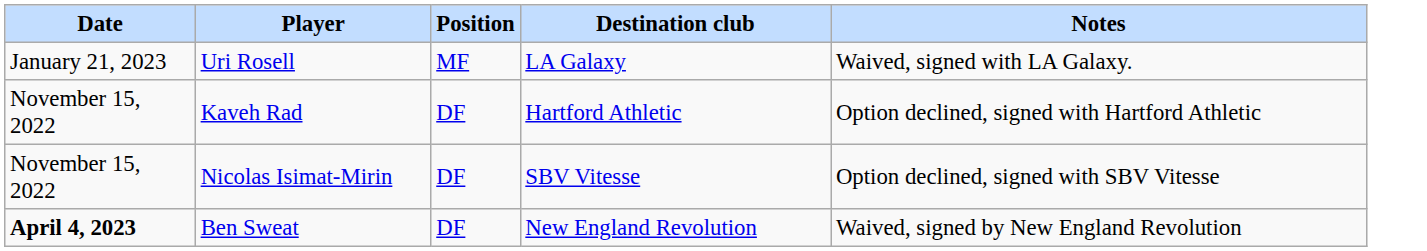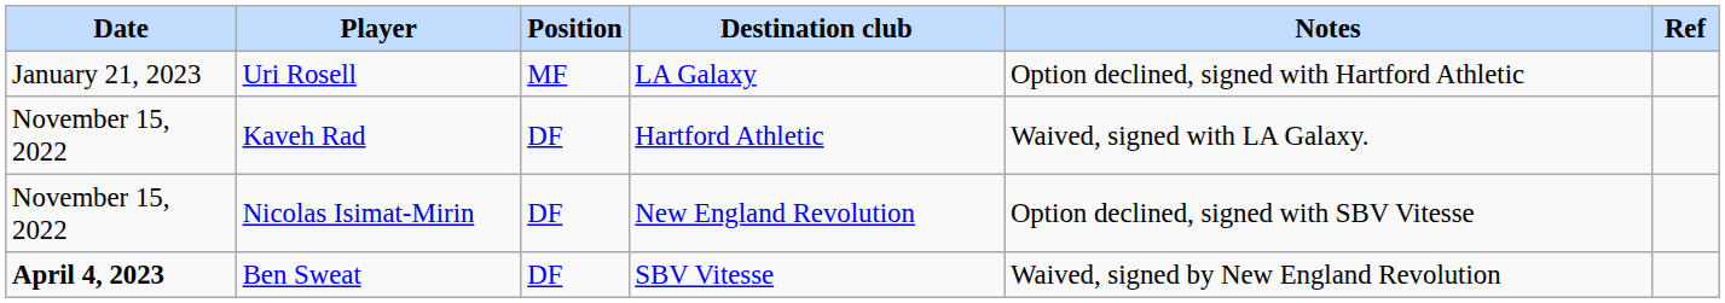+ column: Ref
Uri Rosell | Notes: Waived, signed with LA Galaxy. -> Option declined, signed with Hartford Athletic
Kaveh Rad | Notes: Option declined, signed with Hartford Athletic -> Waived, signed with LA Galaxy.
Nicolas Isimat-Mirin | Destination club: SBV Vitesse -> New England Revolution
Ben Sweat | Destination club: New England Revolution -> SBV Vitesse
